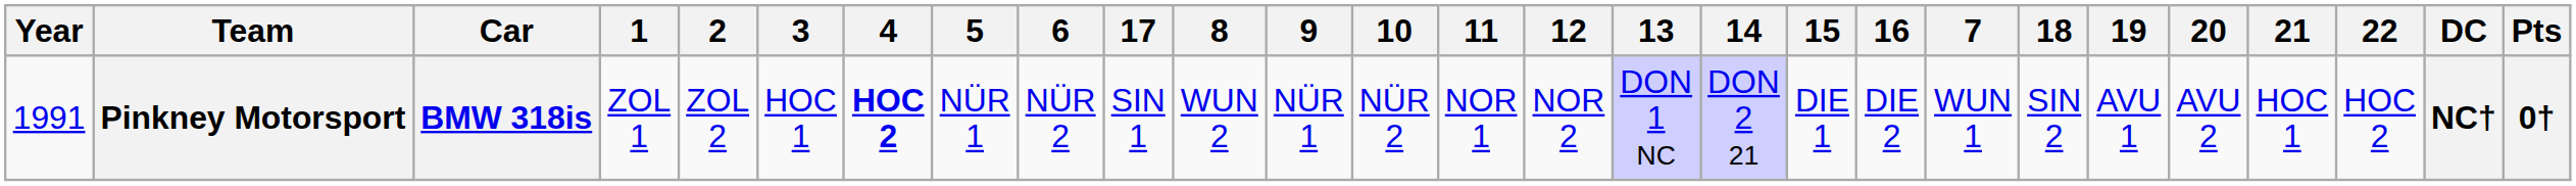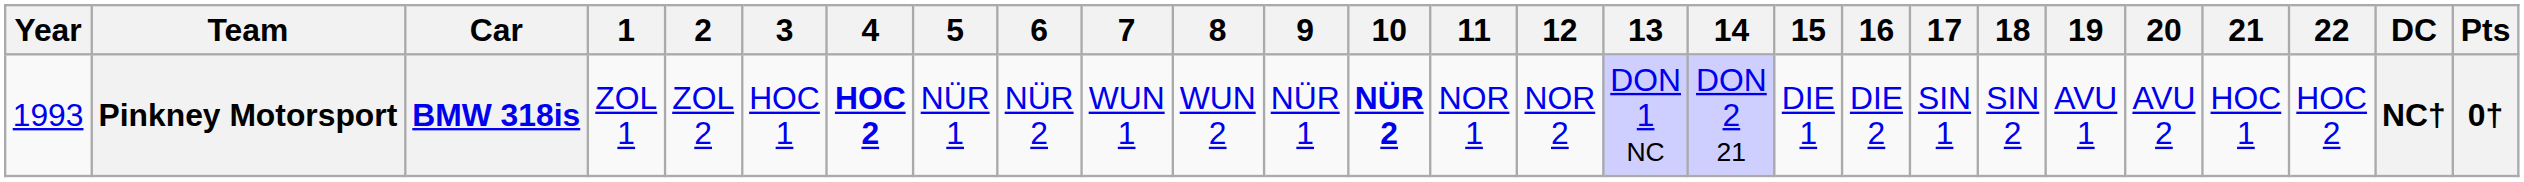columns swapped: 7 <-> 17
Pinkney Motorsport | Year: 1991 -> 1993
Pinkney Motorsport | 10: normal -> bold
